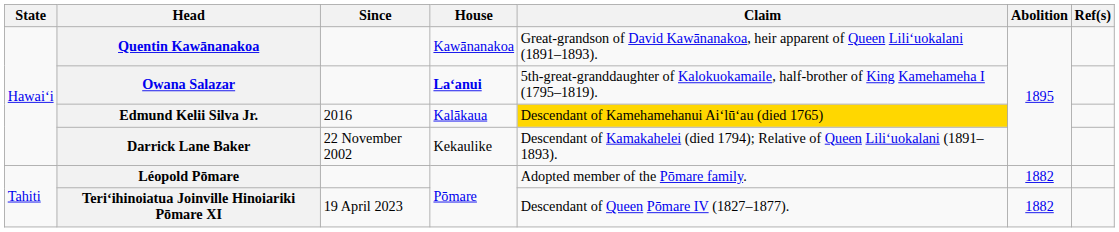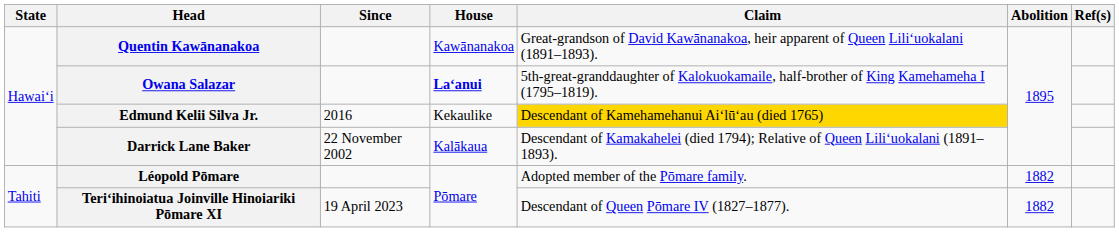Edmund Kelii Silva Jr. | House: Kalākaua -> Kekaulike
Darrick Lane Baker | House: Kekaulike -> Kalākaua
